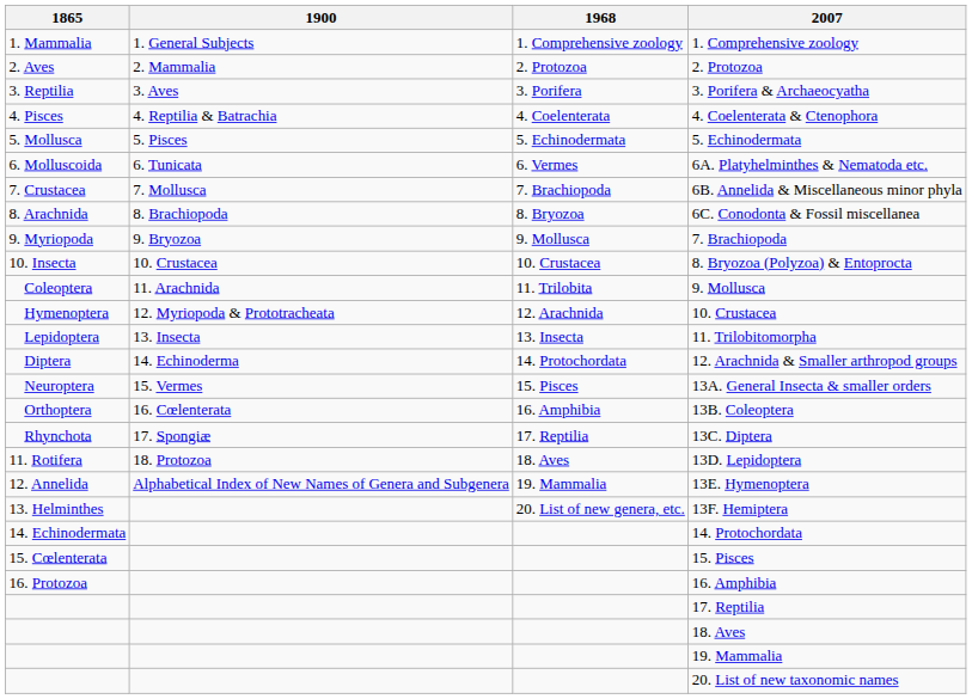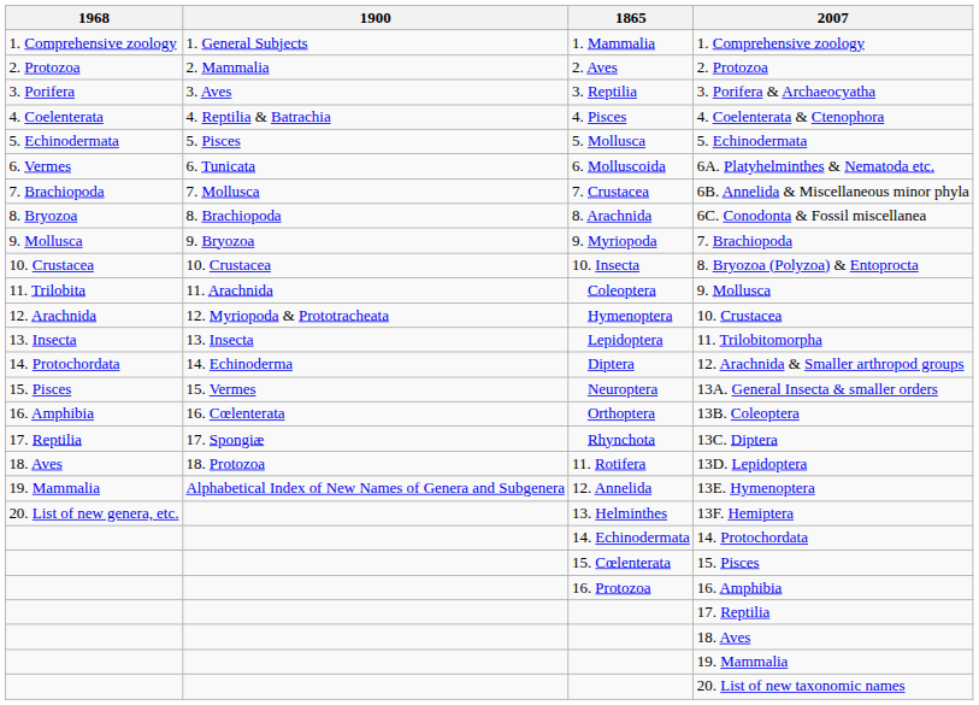columns swapped: 1865 <-> 1968
